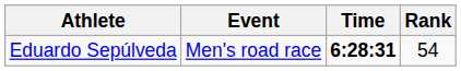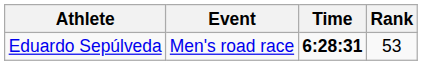Eduardo Sepúlveda | Rank: 54 -> 53
